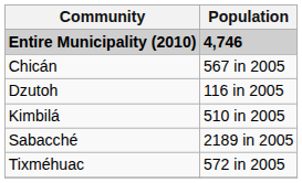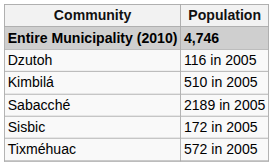- row: Chicán | 567 in 2005
+ row: Sisbic | 172 in 2005
